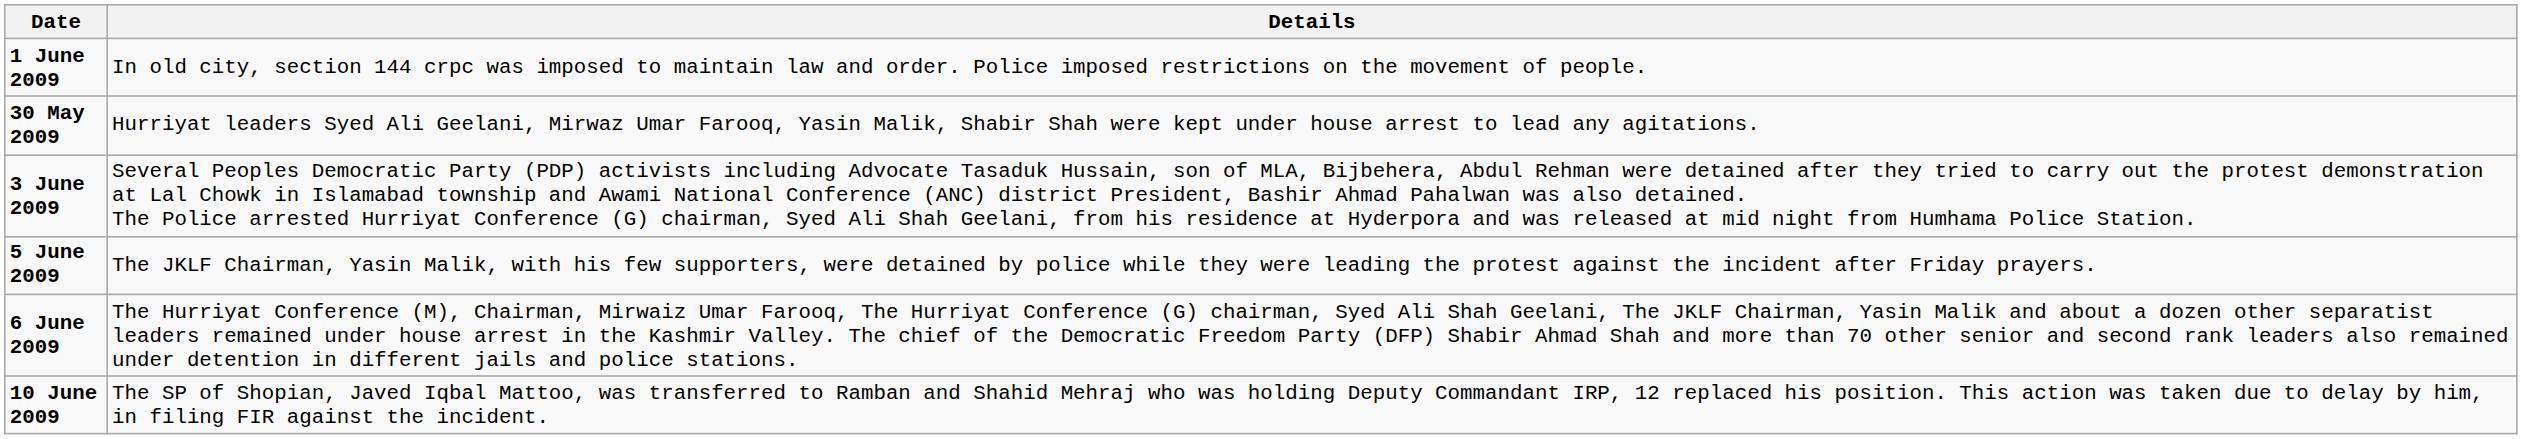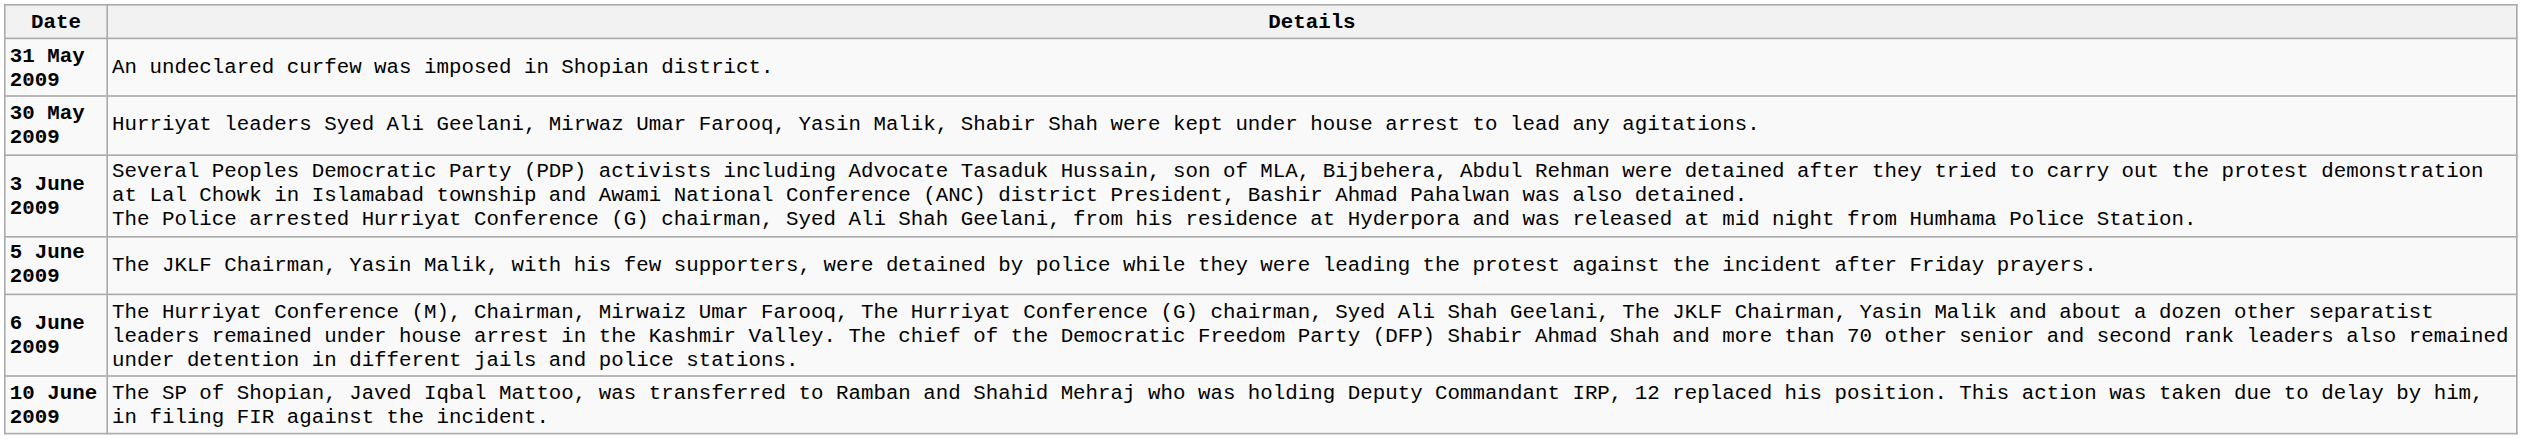+ row: 31 May 2009 | An undeclared curfew was imposed in Shopian district.
- row: 1 June 2009 | In old city, section 144 crpc was imposed to maintain law and order. Police imposed restrictions on the movement of people.
